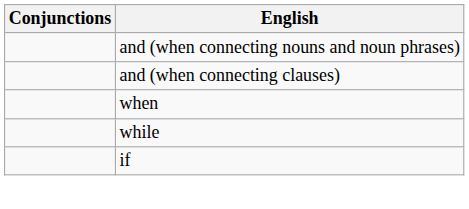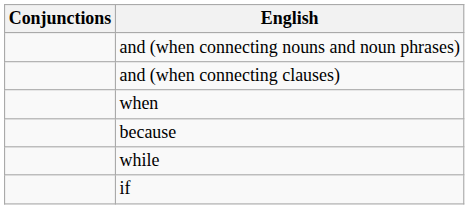+ row: because
